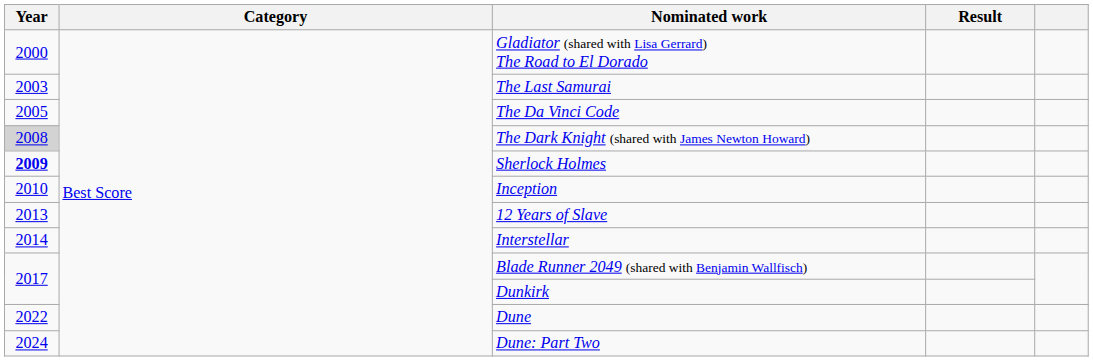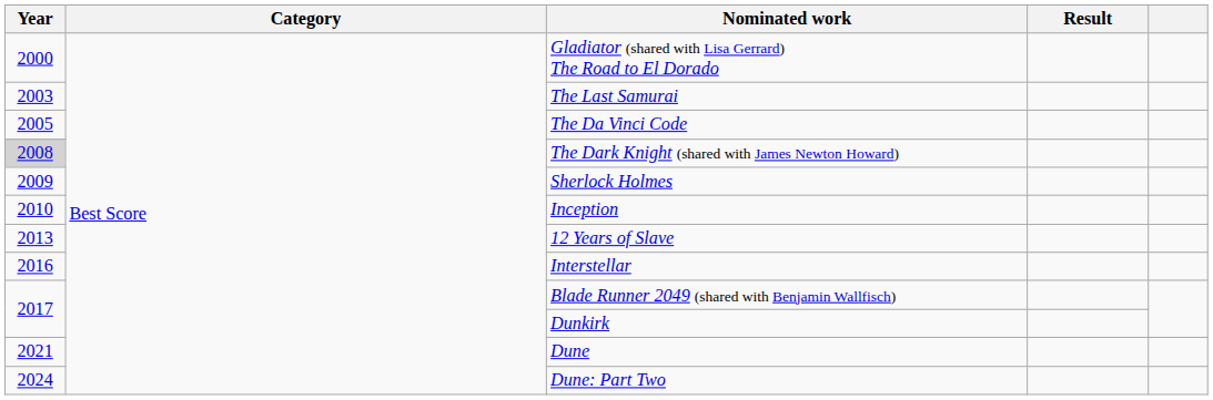Sherlock Holmes | Year: bold -> normal
Interstellar | Year: 2014 -> 2016
Dune | Year: 2022 -> 2021
